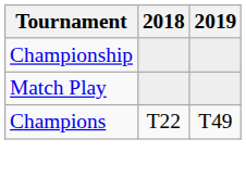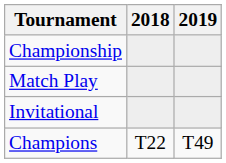+ row: Invitational
